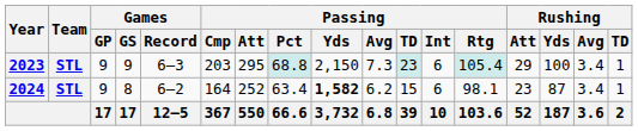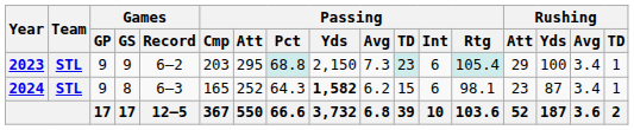2023 | Games / Record: 6–3 -> 6–2
2024 | Games / Record: 6–2 -> 6–3
2024 | Passing / Cmp: 164 -> 165
2024 | Passing / Pct: 63.4 -> 64.3
